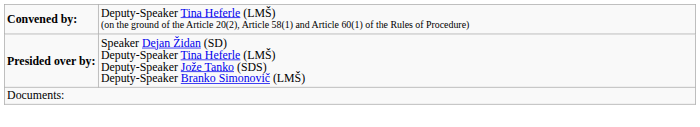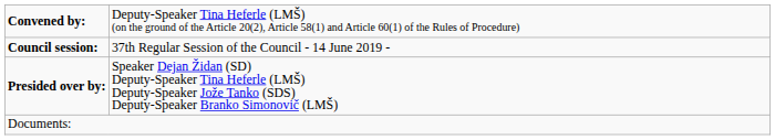+ row: Council session: | 37th Regular Session of the Council - 14 June 2019 -
